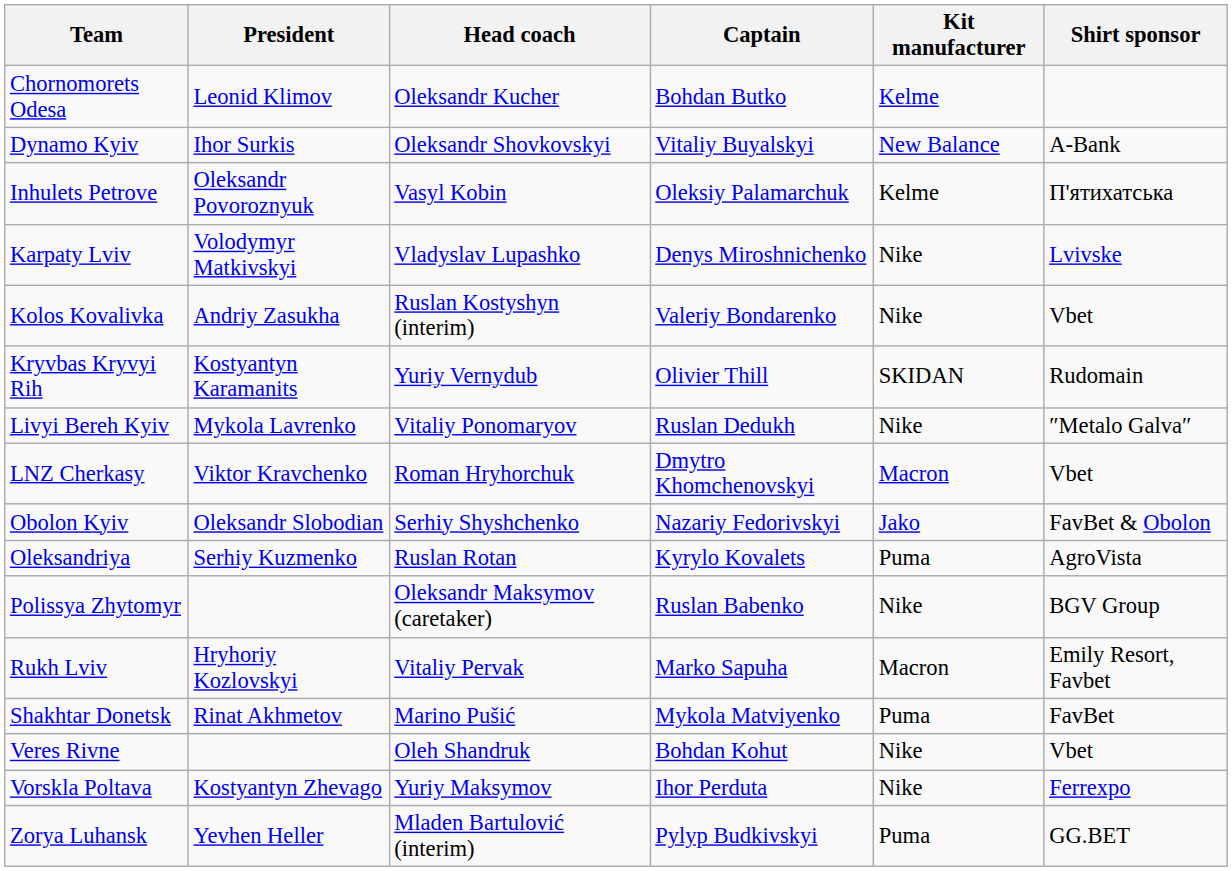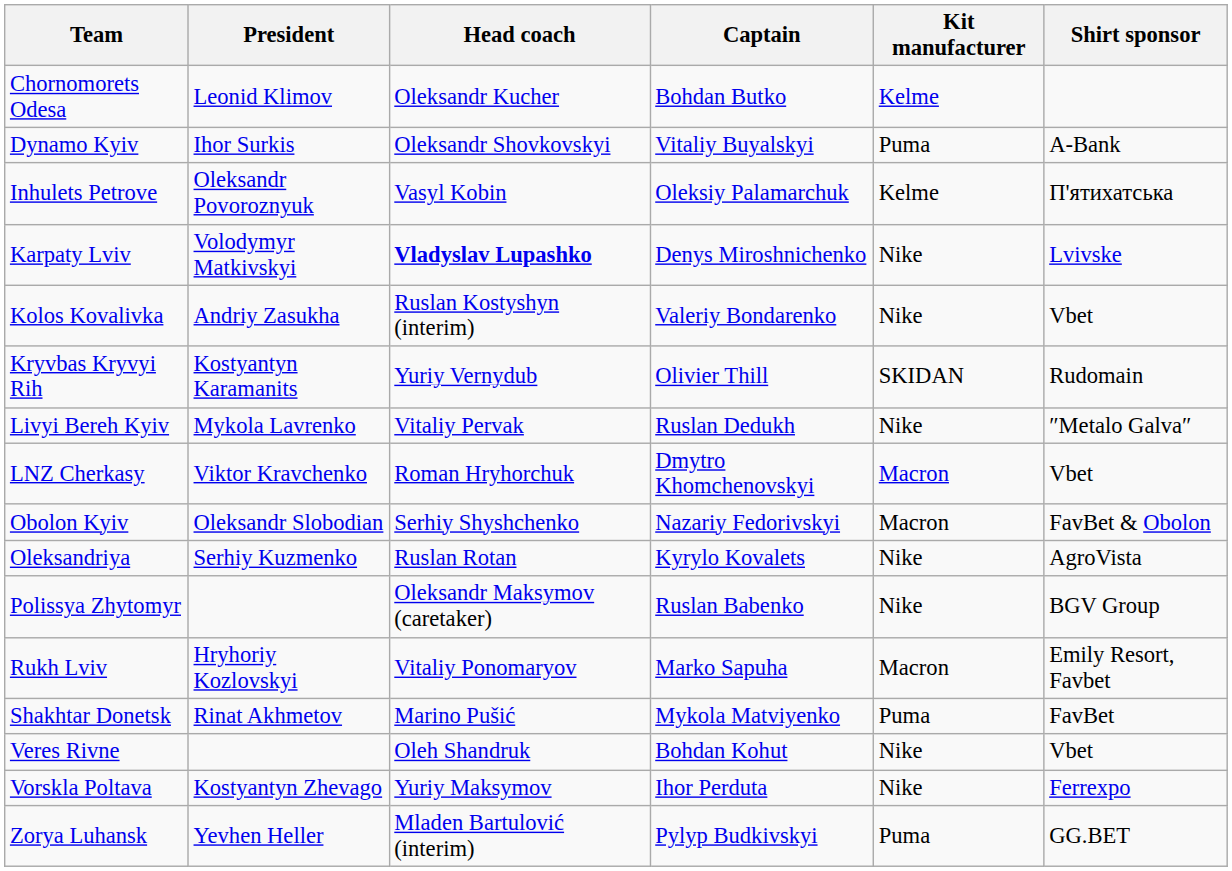Dynamo Kyiv | Kit manufacturer: New Balance -> Puma
Karpaty Lviv | Head coach: normal -> bold
Livyi Bereh Kyiv | Head coach: Vitaliy Ponomaryov -> Vitaliy Pervak
Obolon Kyiv | Kit manufacturer: Jako -> Macron
Oleksandriya | Kit manufacturer: Puma -> Nike
Rukh Lviv | Head coach: Vitaliy Pervak -> Vitaliy Ponomaryov
